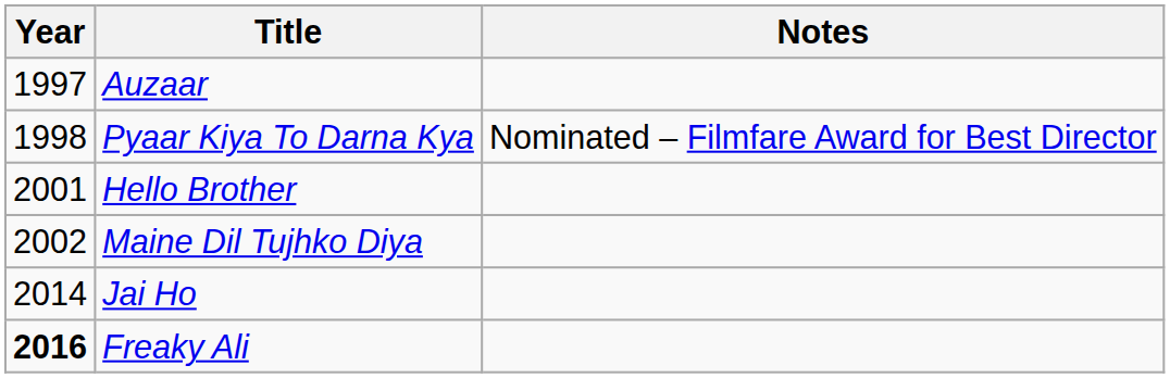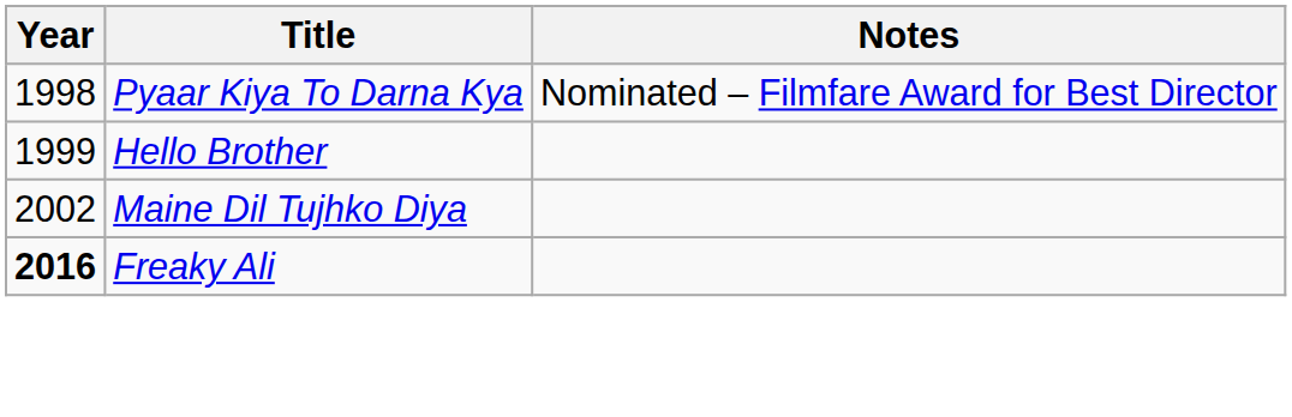- row: 1997 | Auzaar
Hello Brother | Year: 2001 -> 1999
- row: 2014 | Jai Ho
